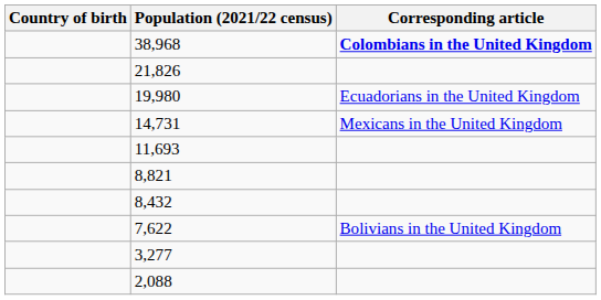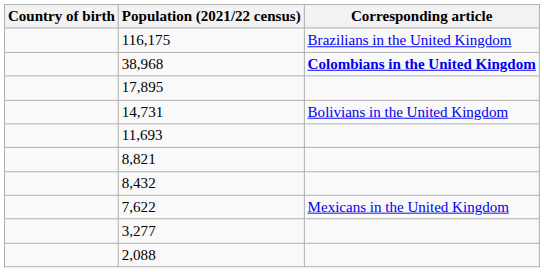+ row: 116,175 | Brazilians in the United Kingdom
- row: 21,826
- row: 19,980 | Ecuadorians in the United Kingdom
+ row: 17,895
14,731 | Corresponding article: Mexicans in the United Kingdom -> Bolivians in the United Kingdom
7,622 | Corresponding article: Bolivians in the United Kingdom -> Mexicans in the United Kingdom
